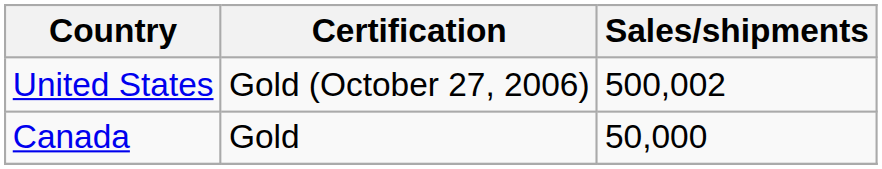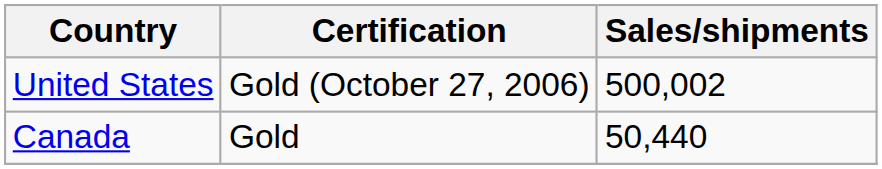Canada | Sales/shipments: 50,000 -> 50,440
